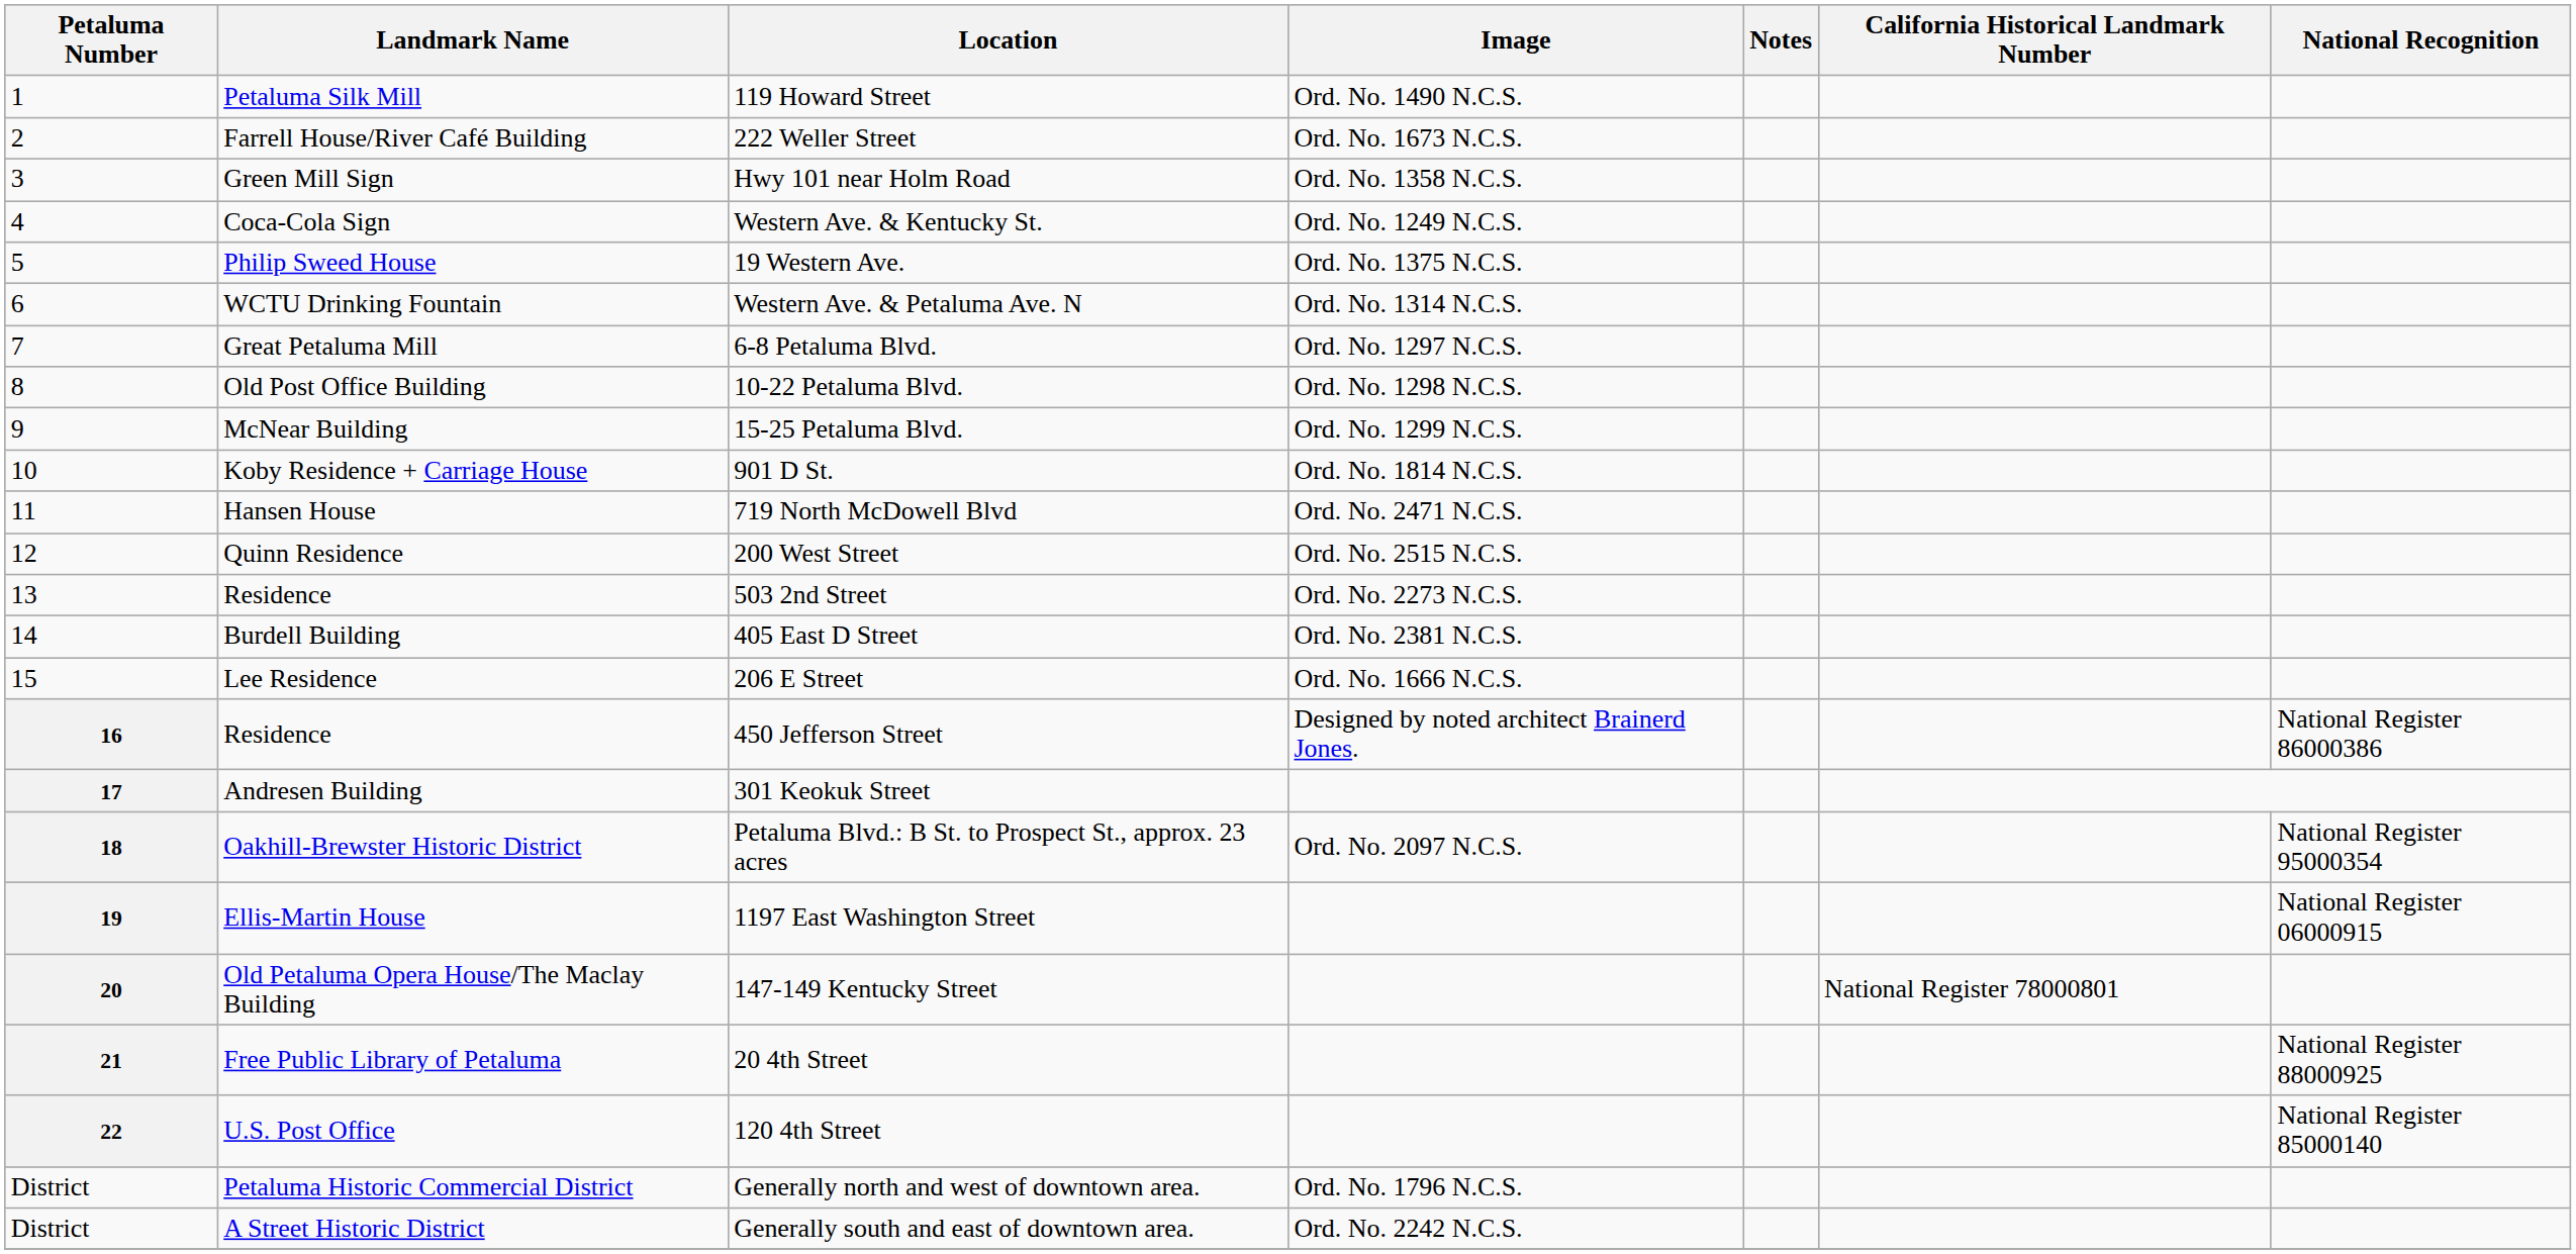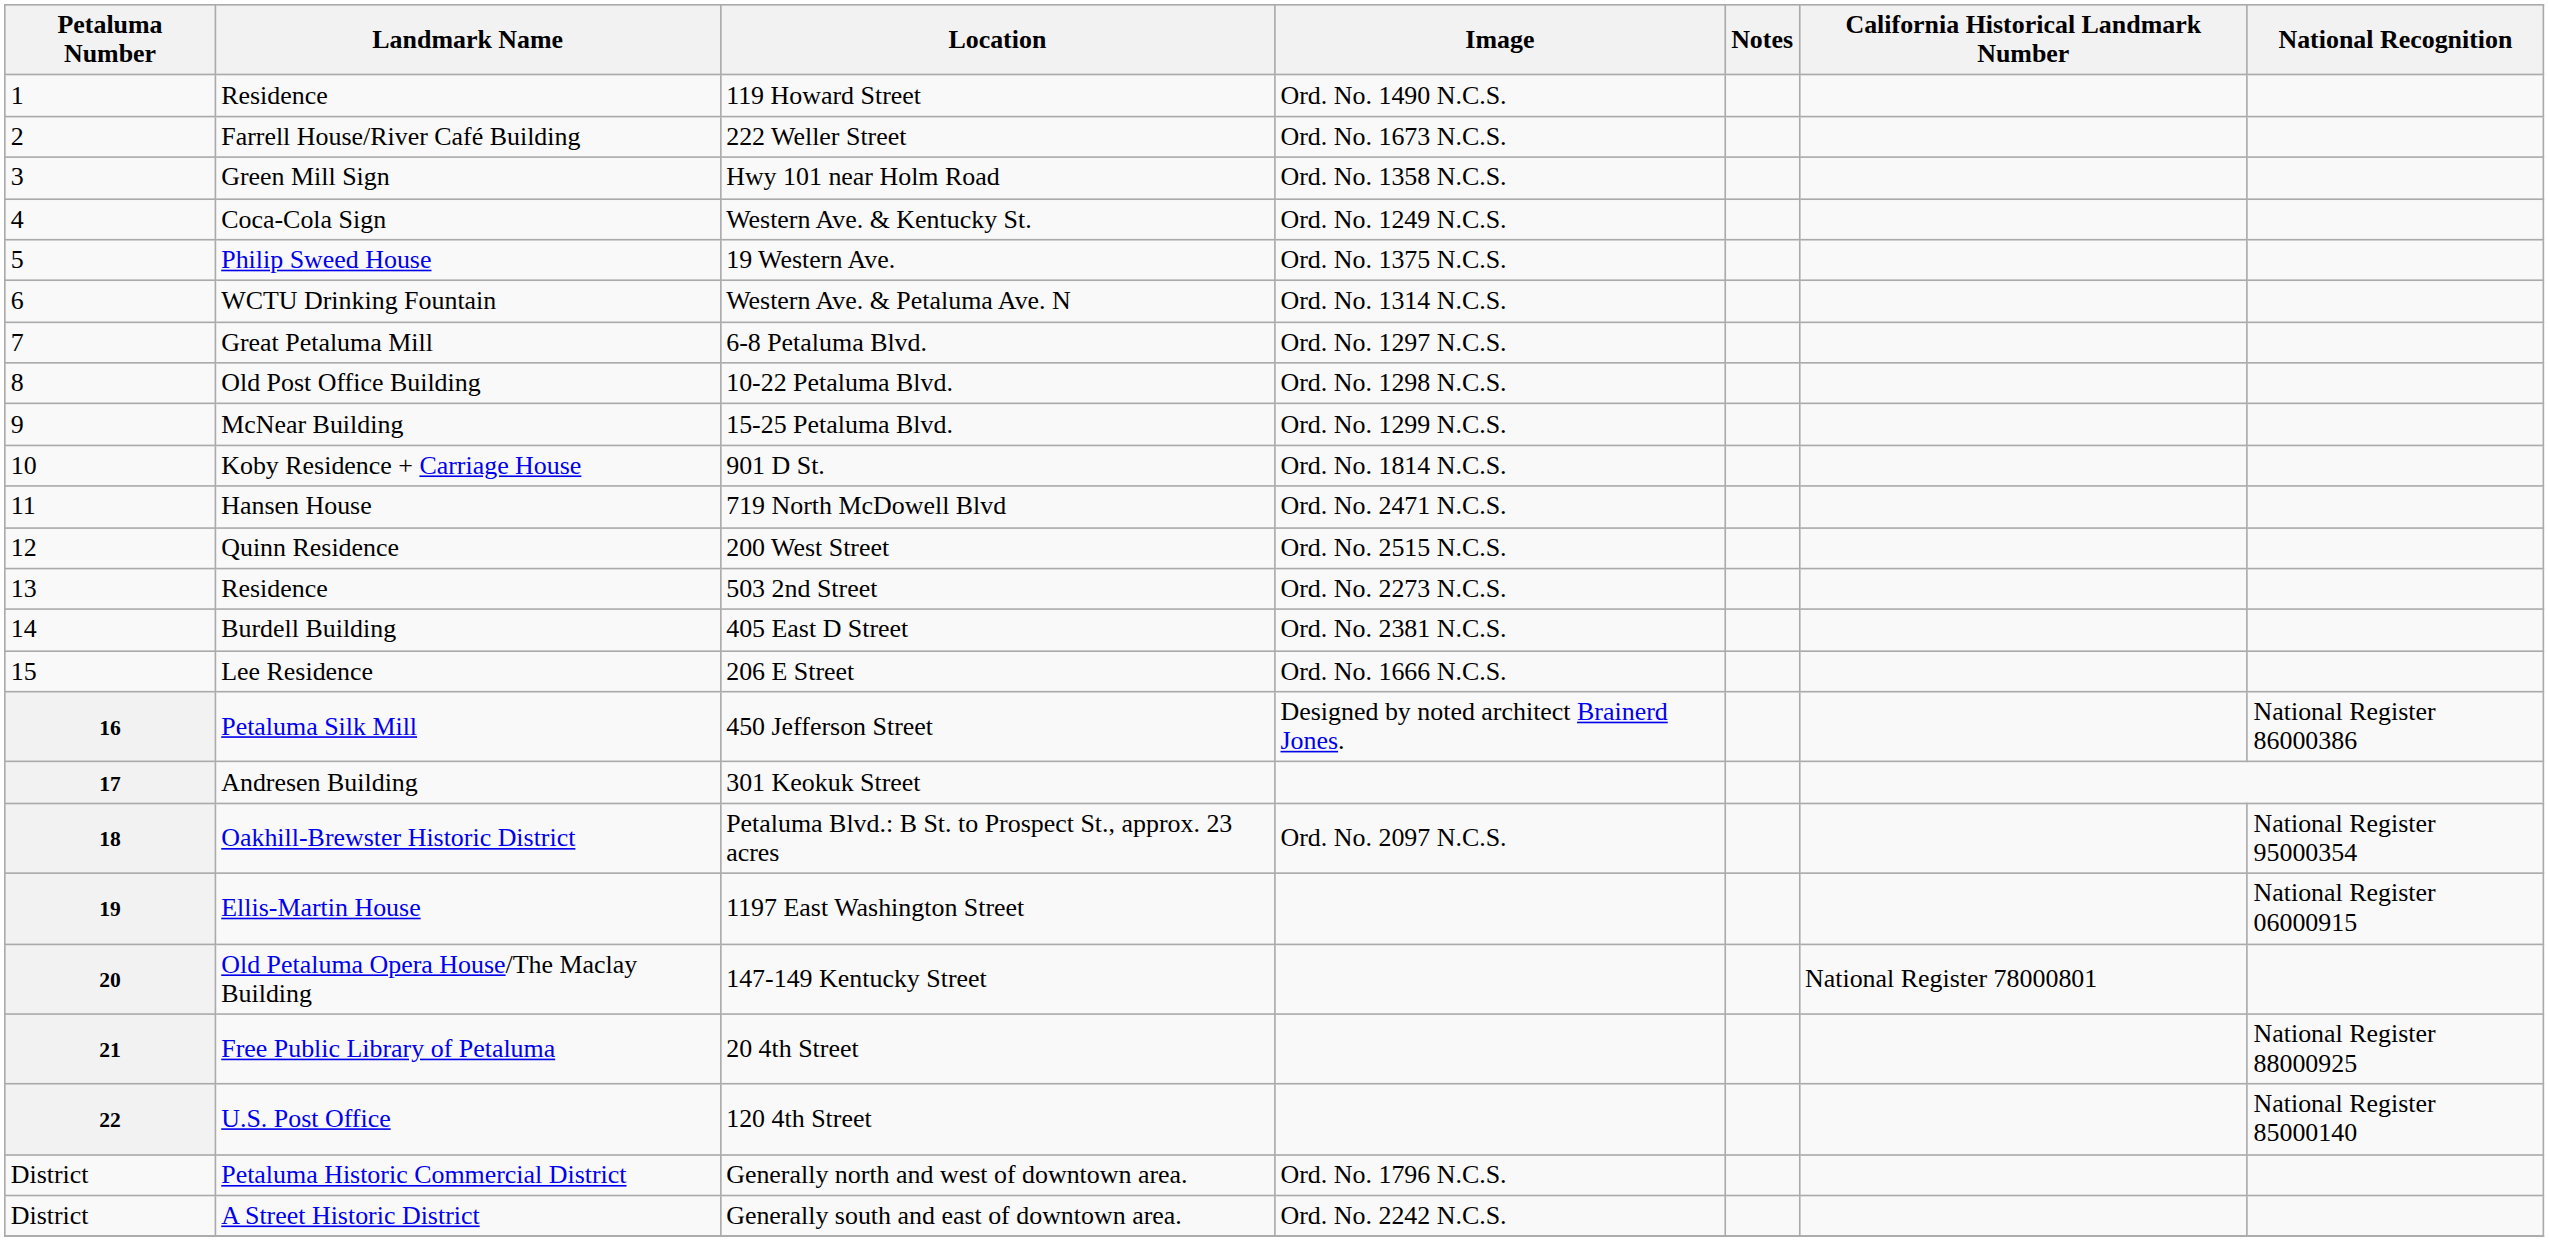119 Howard Street | Landmark Name: Petaluma Silk Mill -> Residence
450 Jefferson Street | Landmark Name: Residence -> Petaluma Silk Mill
